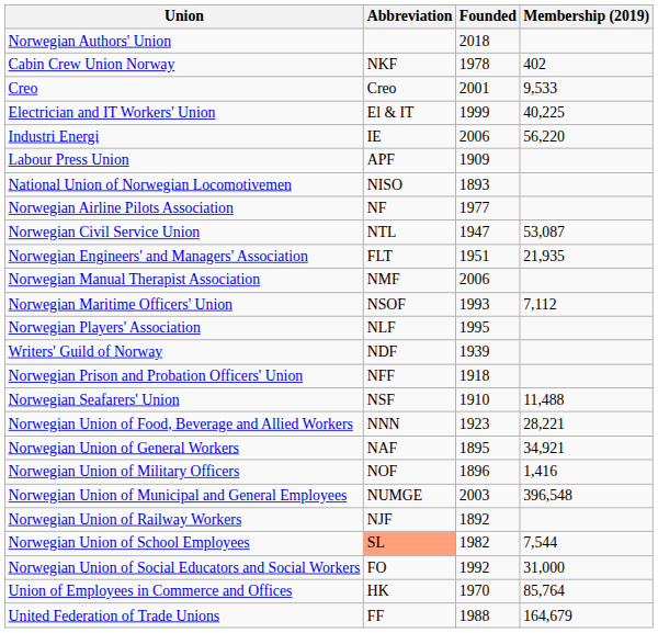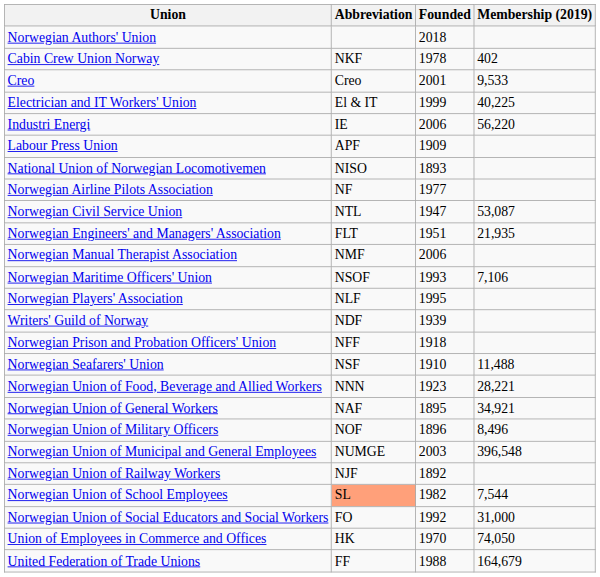Norwegian Maritime Officers' Union | Membership (2019): 7,112 -> 7,106
Norwegian Union of Military Officers | Membership (2019): 1,416 -> 8,496
Union of Employees in Commerce and Offices | Membership (2019): 85,764 -> 74,050
